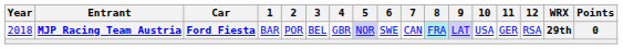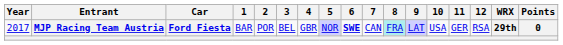MJP Racing Team Austria | Year: 2018 -> 2017
MJP Racing Team Austria | 6: normal -> bold
